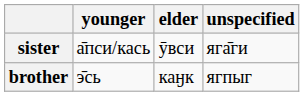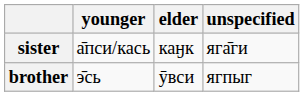sister | elder: ӯвси -> каӈк
brother | elder: каӈк -> ӯвси
